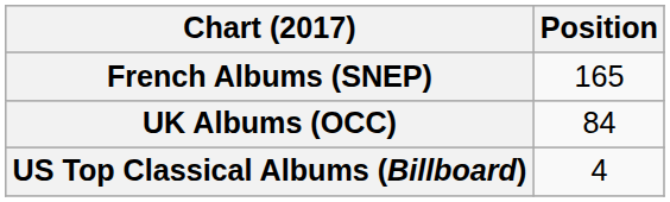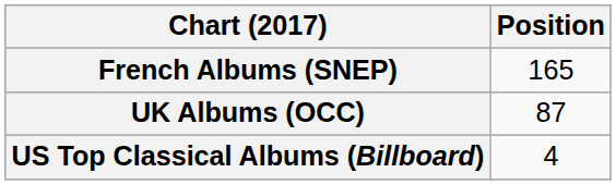UK Albums (OCC) | Position: 84 -> 87
